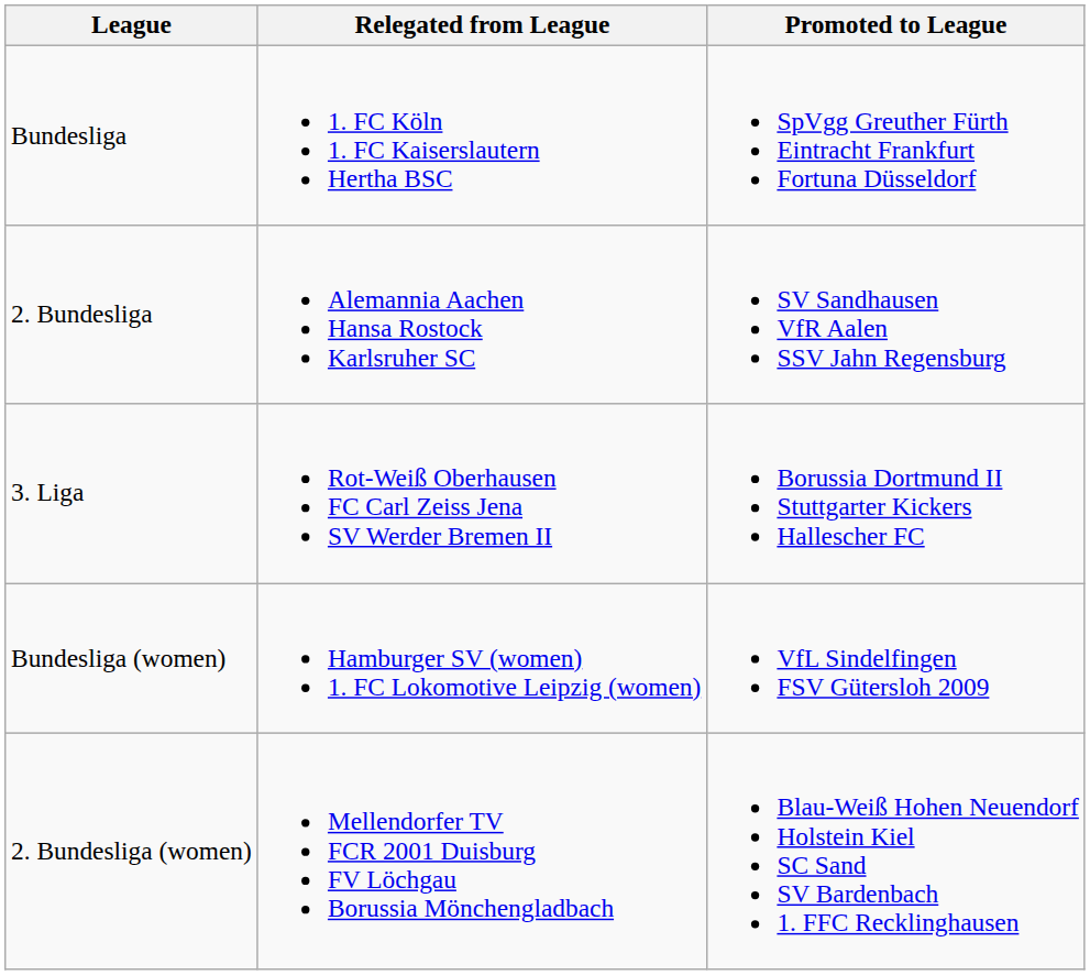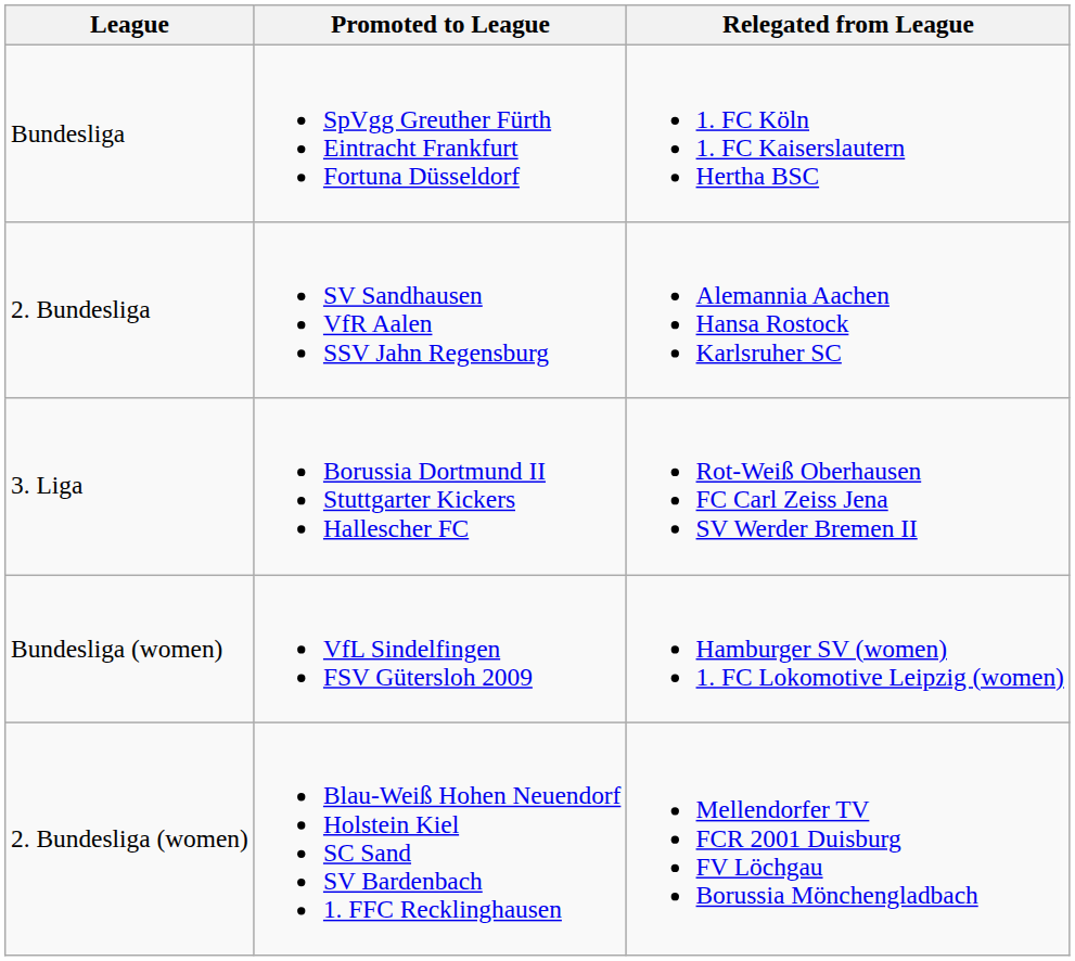columns swapped: Promoted to League <-> Relegated from League
